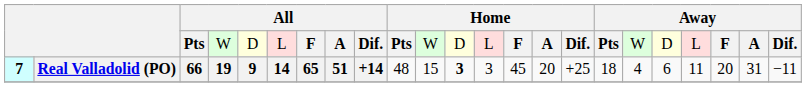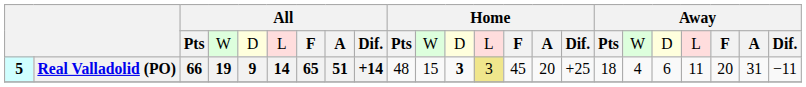Real Valladolid (PO) | column 1: 7 -> 5
Real Valladolid (PO) | column 13: no background -> khaki background
